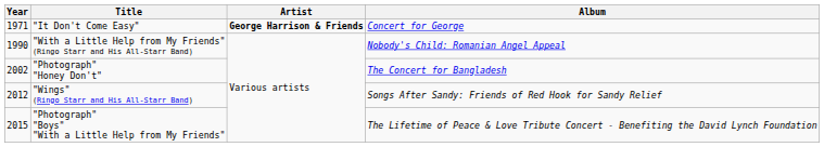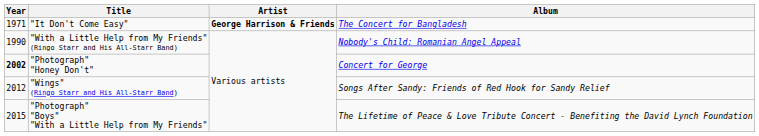"It Don't Come Easy" | Album: Concert for George -> The Concert for Bangladesh
"Photograph" "Honey Don't" | Year: normal -> bold
"Photograph" "Honey Don't" | Album: The Concert for Bangladesh -> Concert for George
